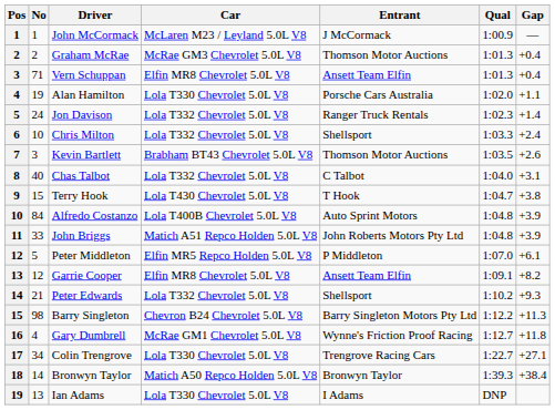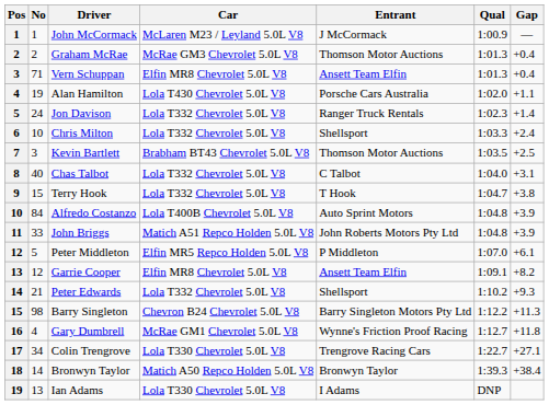Alan Hamilton | Car: Lola T330 Chevrolet 5.0L V8 -> Lola T430 Chevrolet 5.0L V8
Kevin Bartlett | Gap: +2.6 -> +2.5
Terry Hook | Car: Lola T430 Chevrolet 5.0L V8 -> Lola T332 Chevrolet 5.0L V8
